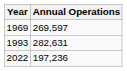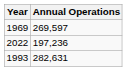rows swapped: 1993 <-> 2022
